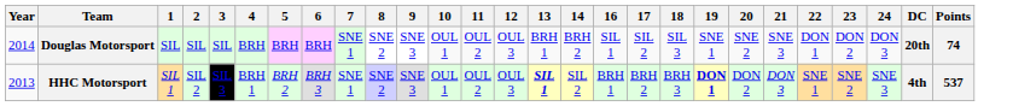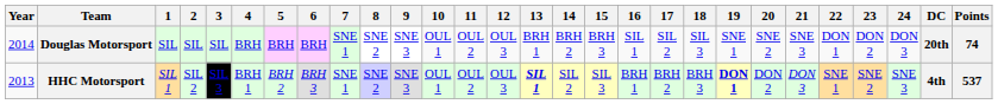+ column: 15 | BRH 3 | SIL 3
